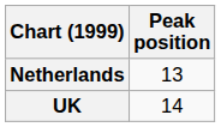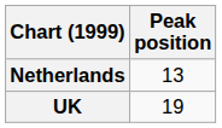UK | Peak position: 14 -> 19
